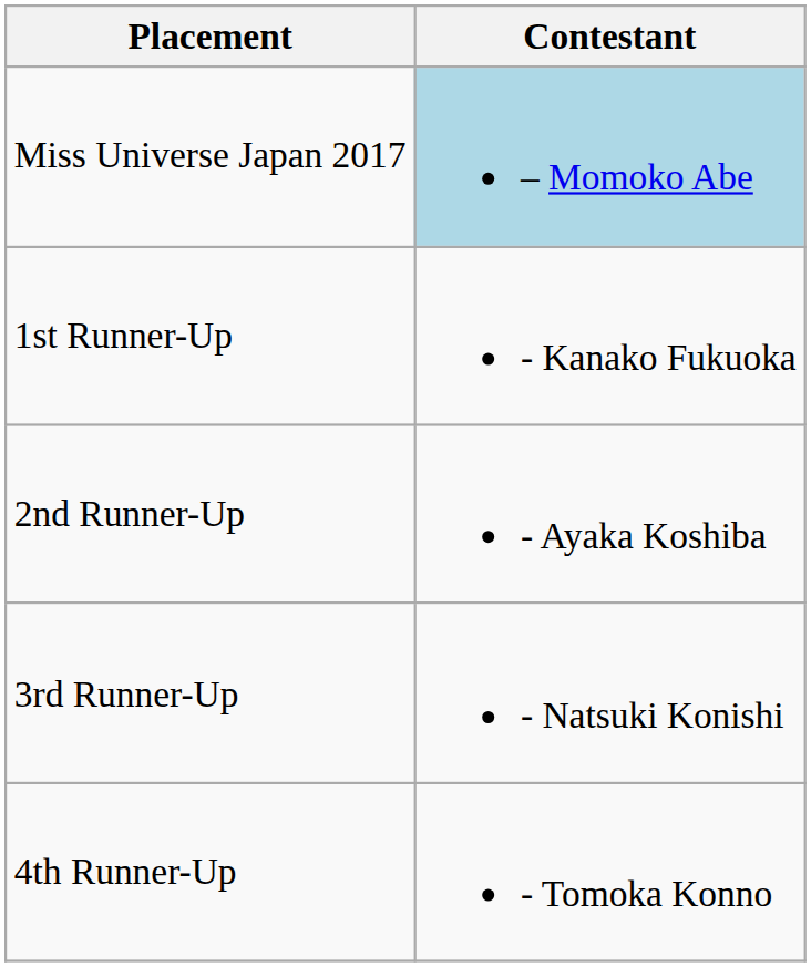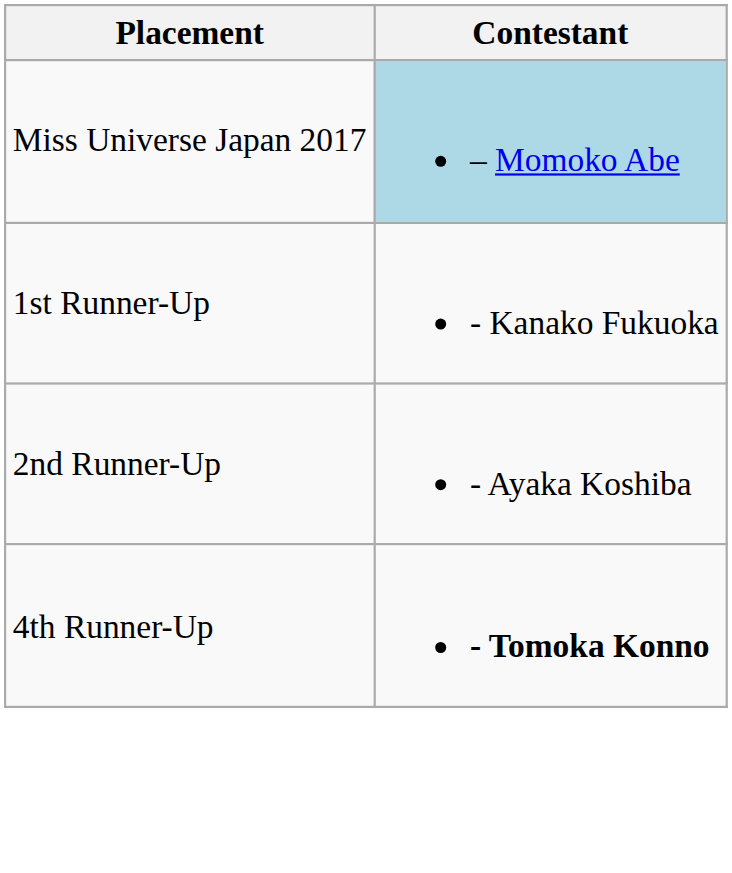- row: 3rd Runner-Up | - Natsuki Konishi
4th Runner-Up | Contestant: normal -> bold
